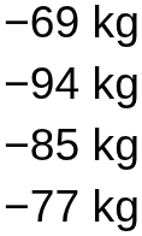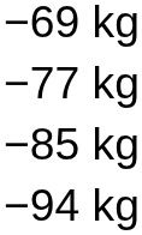rows swapped: −77 kg <-> −94 kg
